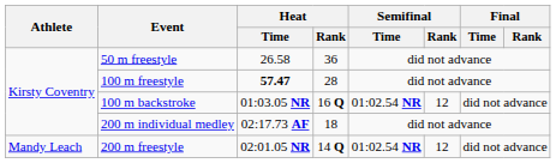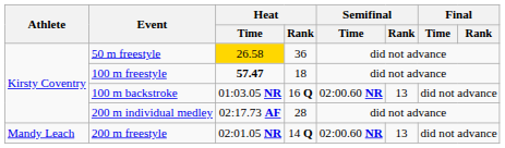50 m freestyle | Heat / Time: no background -> gold background
100 m freestyle | Heat / Rank: 28 -> 18
100 m backstroke | Semifinal / Time: 01:02.54 NR -> 02:00.60 NR
100 m backstroke | Semifinal / Rank: 12 -> 13
200 m individual medley | Heat / Rank: 18 -> 28
200 m freestyle | Semifinal / Time: 01:02.54 NR -> 02:00.60 NR
200 m freestyle | Semifinal / Rank: 12 -> 13
